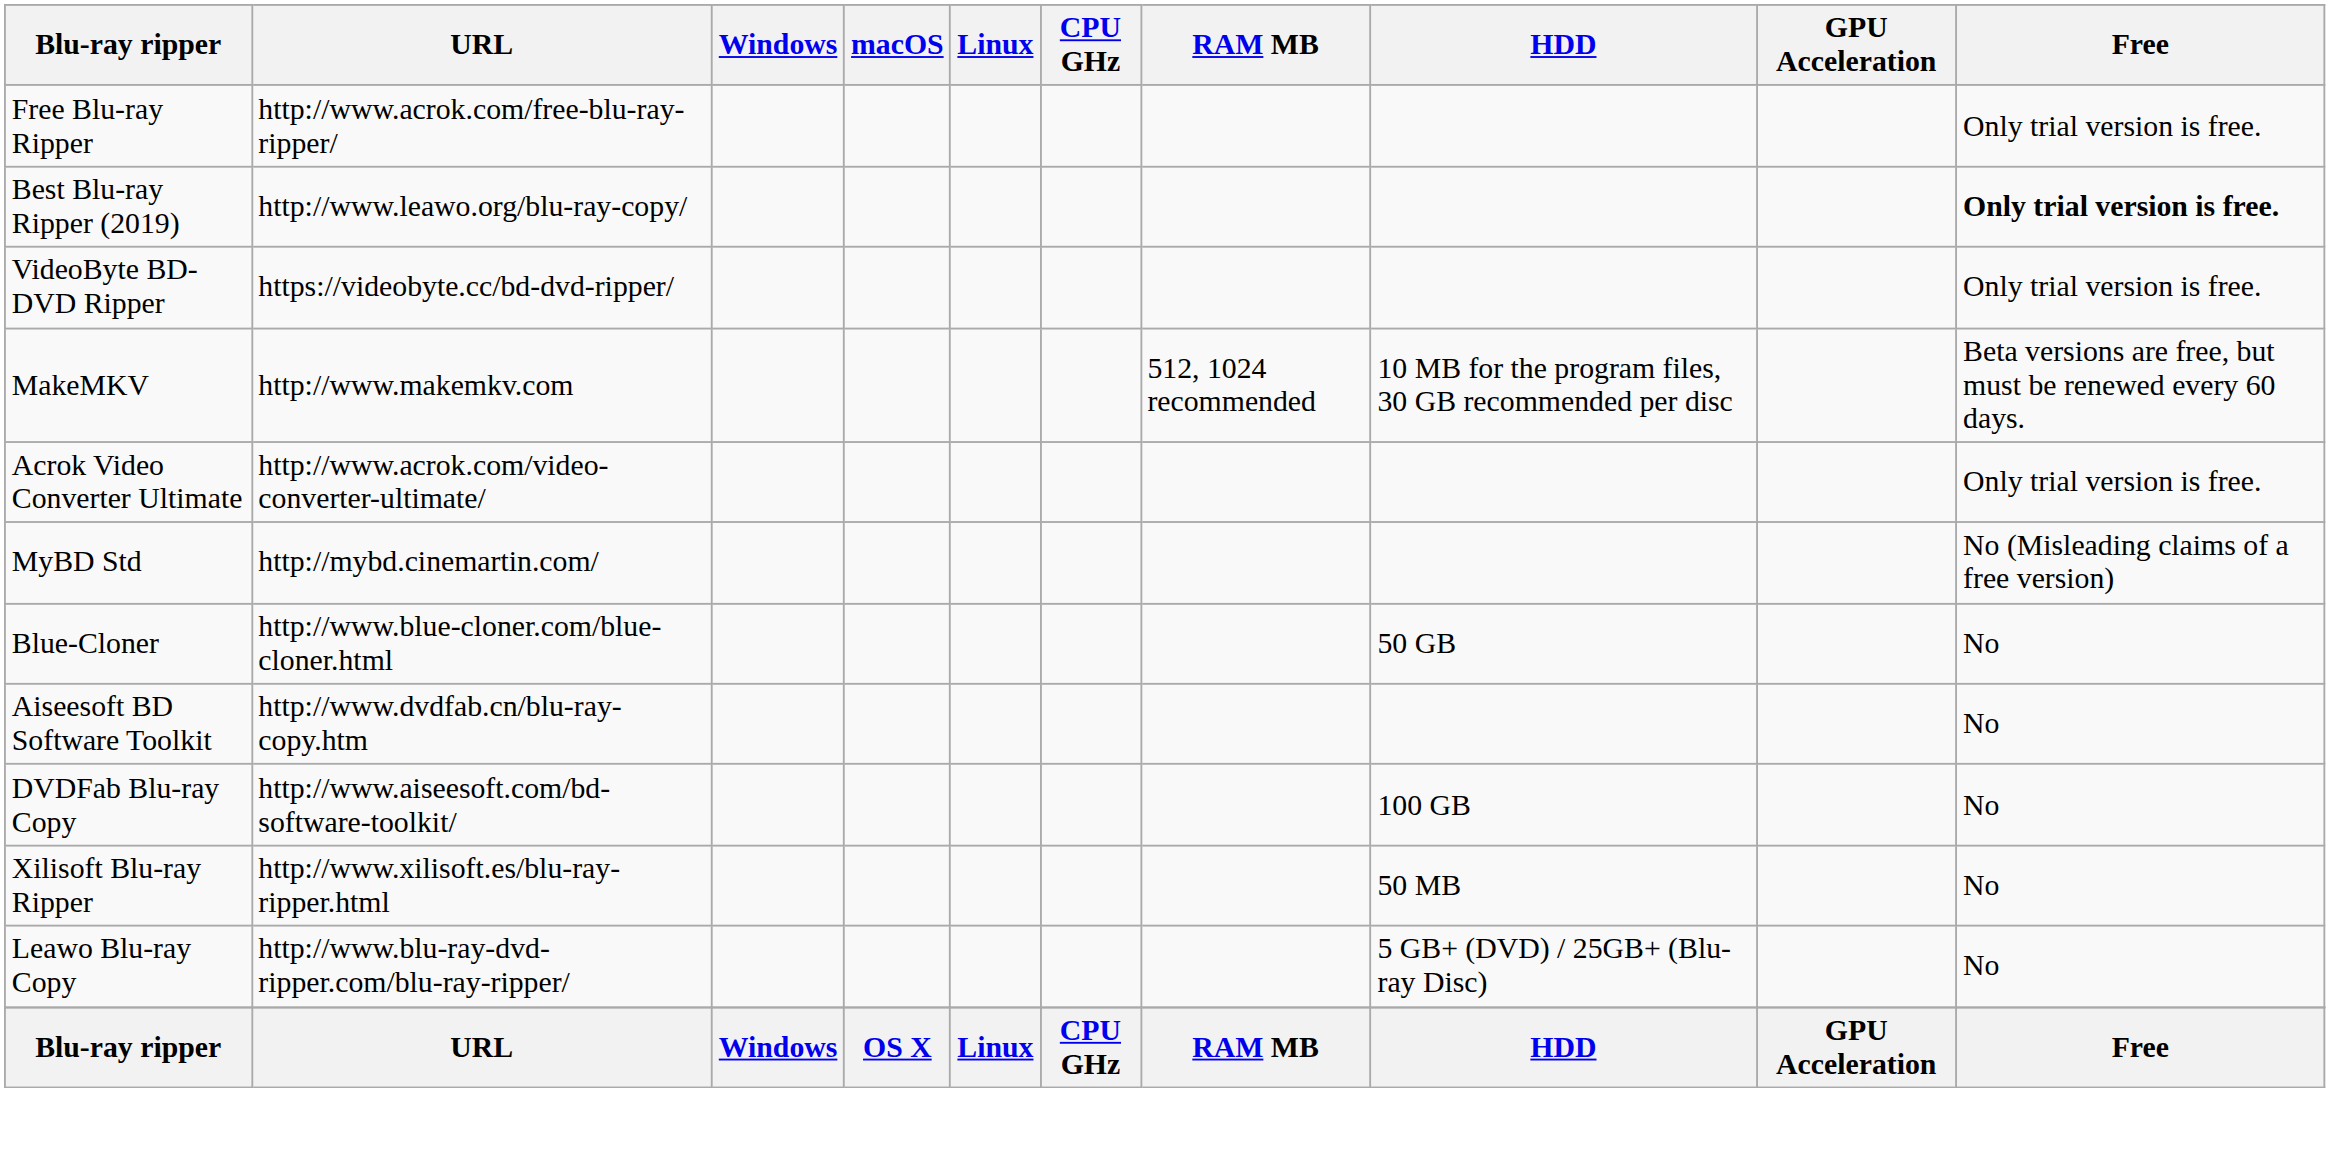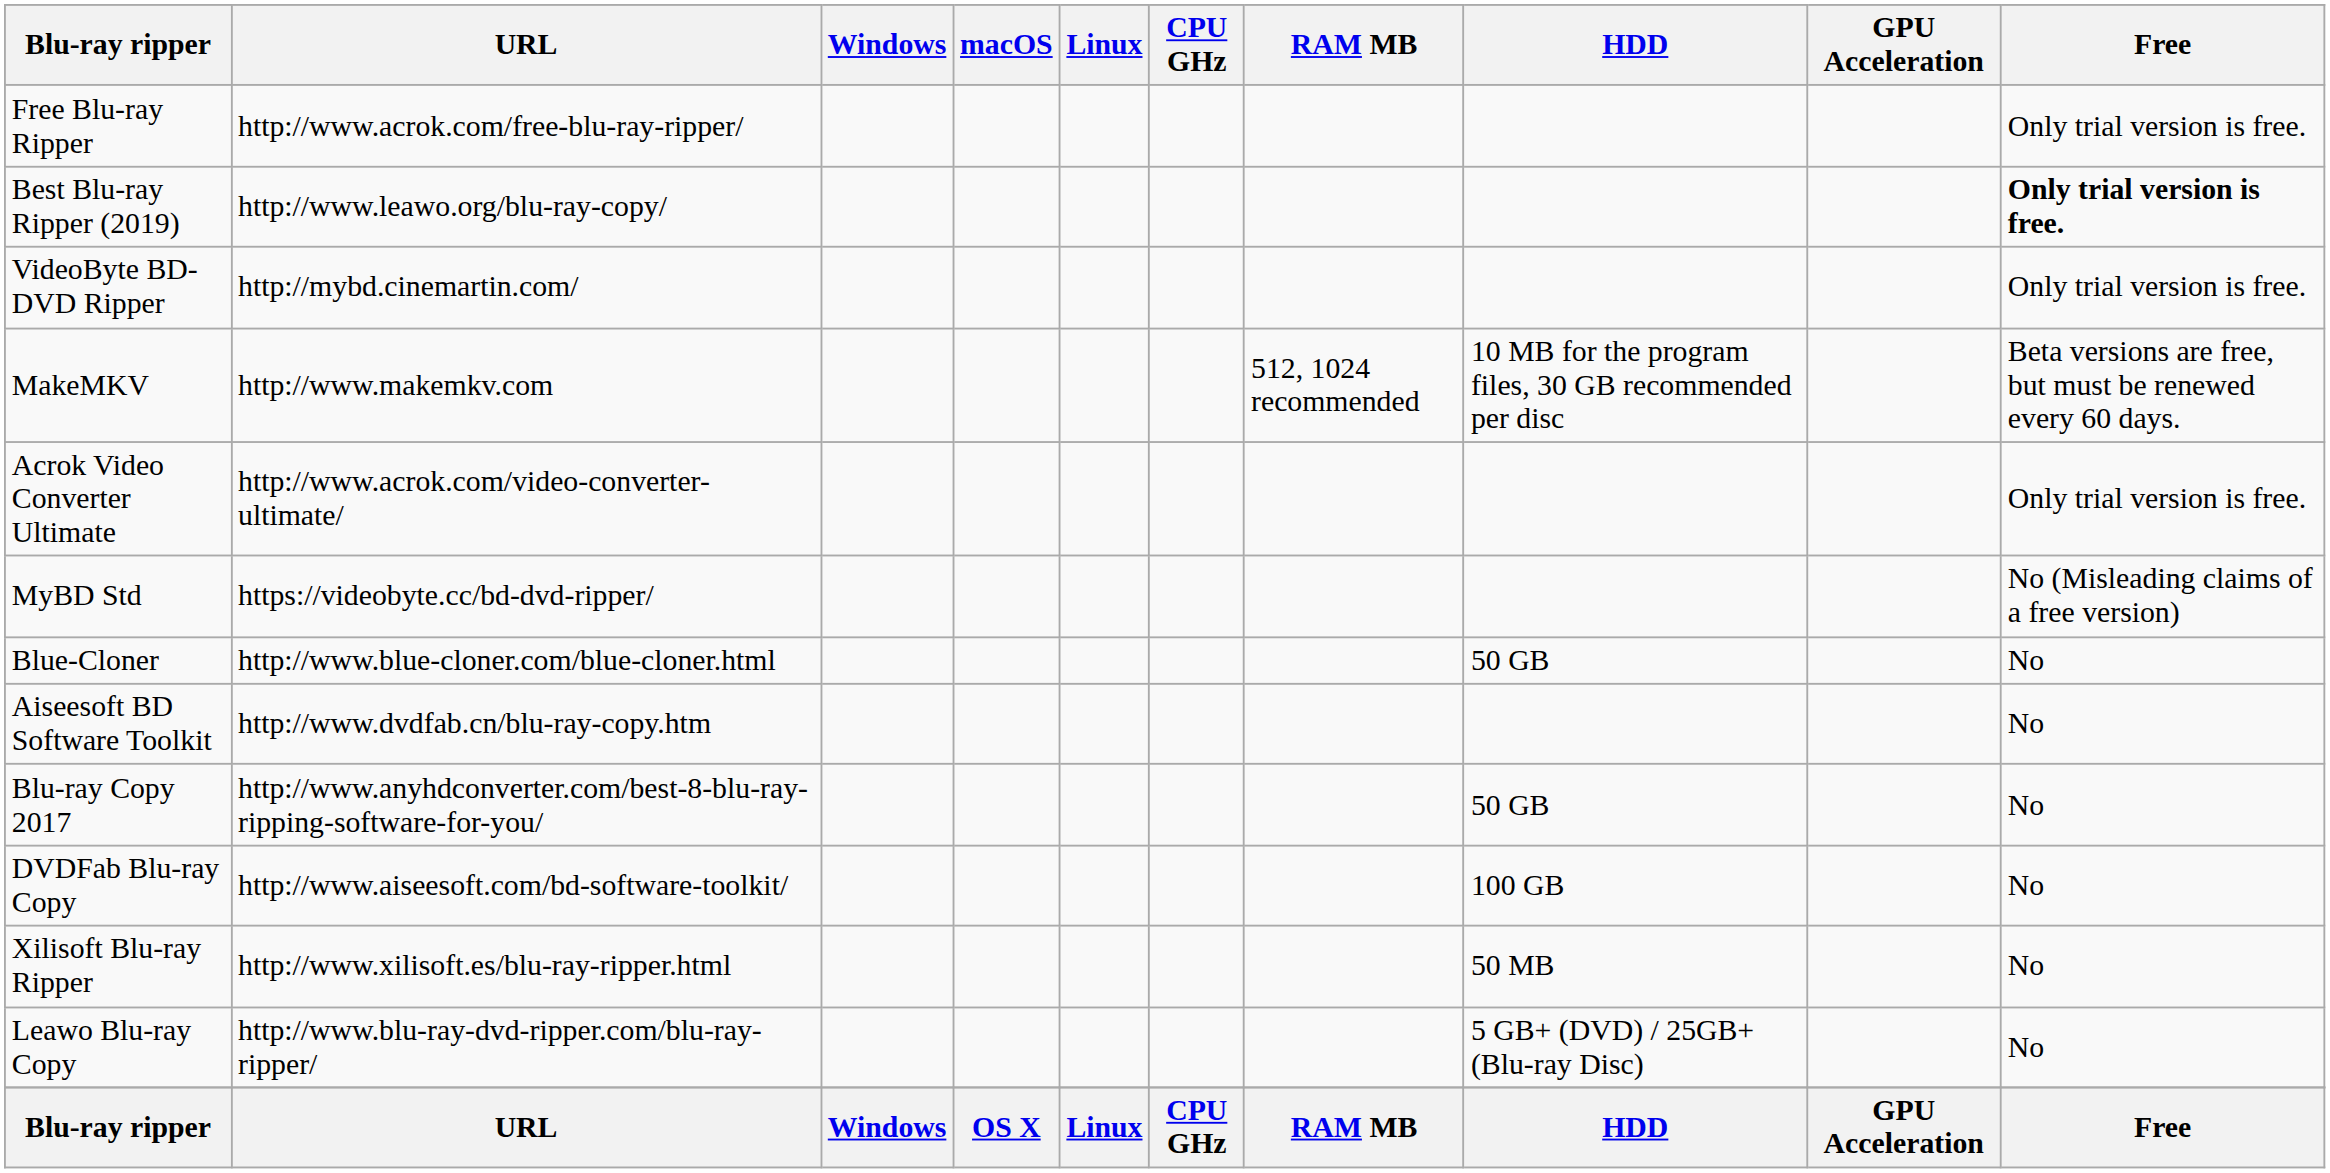VideoByte BD-DVD Ripper | URL: https://videobyte.cc/bd-dvd-ripper/ -> http://mybd.cinemartin.com/
MyBD Std | URL: http://mybd.cinemartin.com/ -> https://videobyte.cc/bd-dvd-ripper/
+ row: Blu-ray Copy 2017 | http://www.anyhdconverter.com/best-8-blu-ray-ripping-software-for-you/ | 50 GB | No
